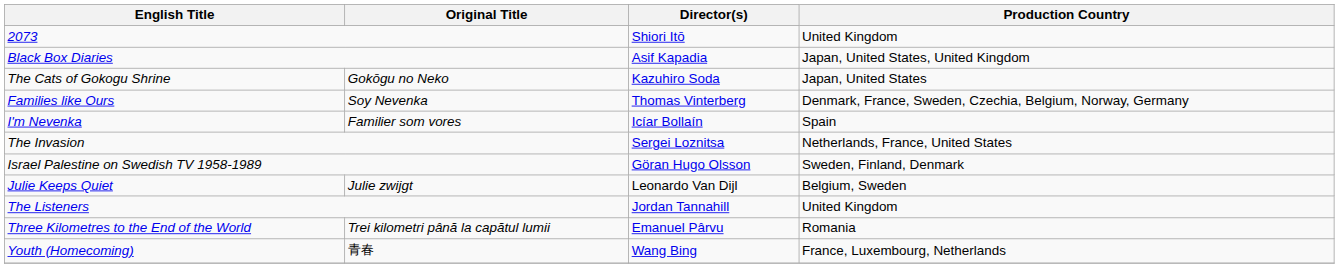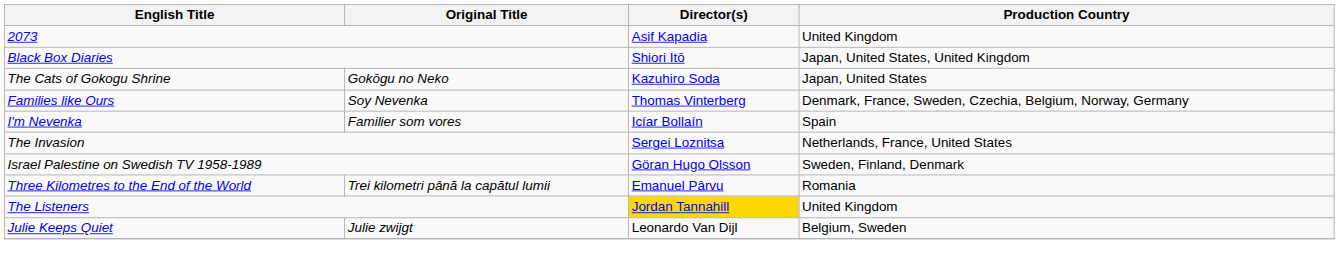2073 | Director(s): Shiori Itō -> Asif Kapadia
Black Box Diaries | Director(s): Asif Kapadia -> Shiori Itō
rows swapped: Julie Keeps Quiet <-> Three Kilometres to the End of the World
The Listeners | Director(s): no background -> gold background
- row: Youth (Homecoming) | 青春 | Wang Bing | France, Luxembourg, Netherlands
